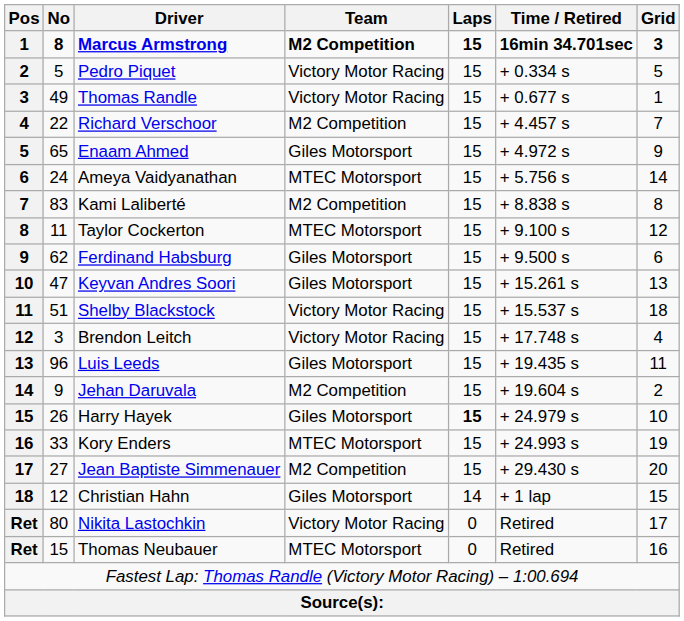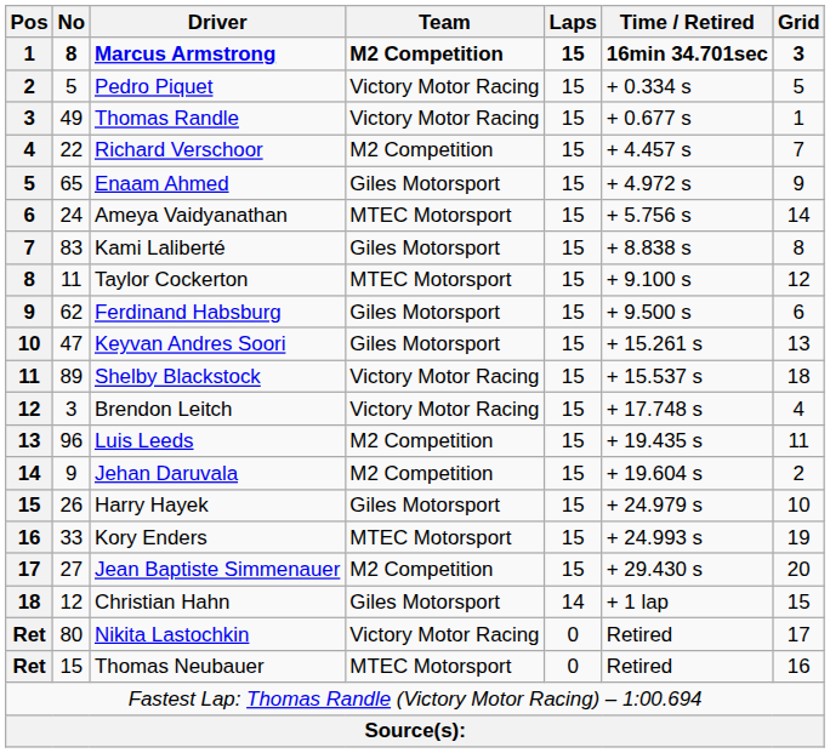Kami Laliberté | Team: M2 Competition -> Giles Motorsport
Shelby Blackstock | No: 51 -> 89
Luis Leeds | Team: Giles Motorsport -> M2 Competition
Harry Hayek | Laps: bold -> normal
